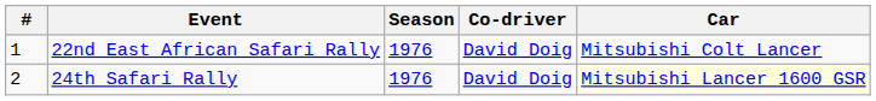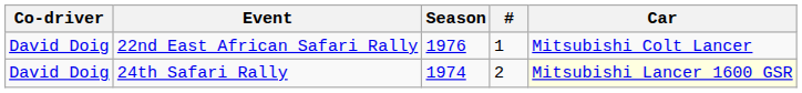columns swapped: # <-> Co-driver
24th Safari Rally | Season: 1976 -> 1974
